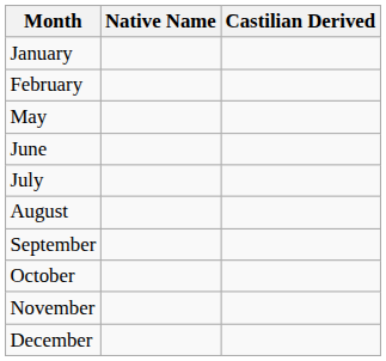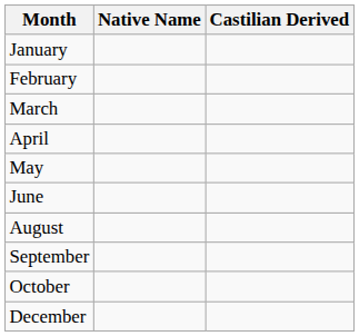+ row: March
+ row: April
- row: July
- row: November
